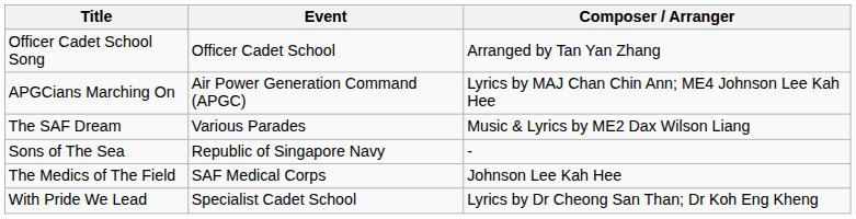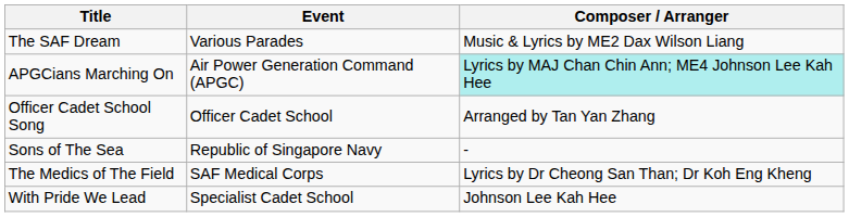rows swapped: The SAF Dream <-> Officer Cadet School Song
APGCians Marching On | Composer / Arranger: no background -> paleturquoise background
The Medics of The Field | Composer / Arranger: Johnson Lee Kah Hee -> Lyrics by Dr Cheong San Than; Dr Koh Eng Kheng
With Pride We Lead | Composer / Arranger: Lyrics by Dr Cheong San Than; Dr Koh Eng Kheng -> Johnson Lee Kah Hee
